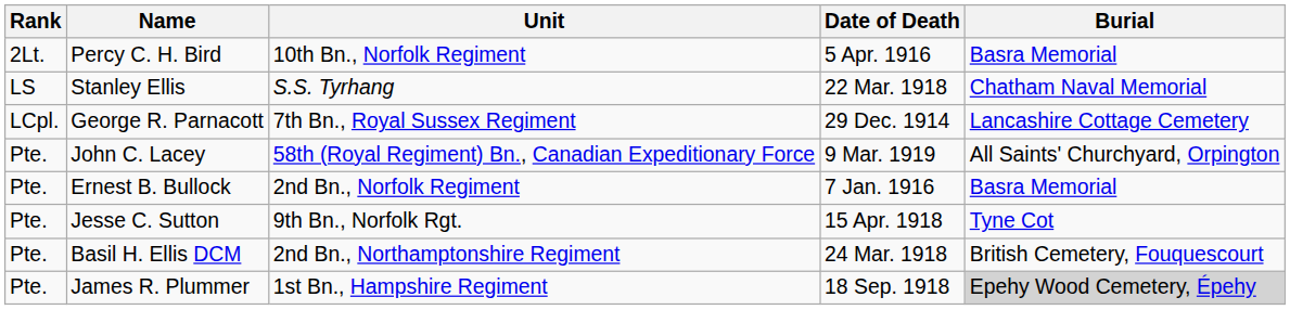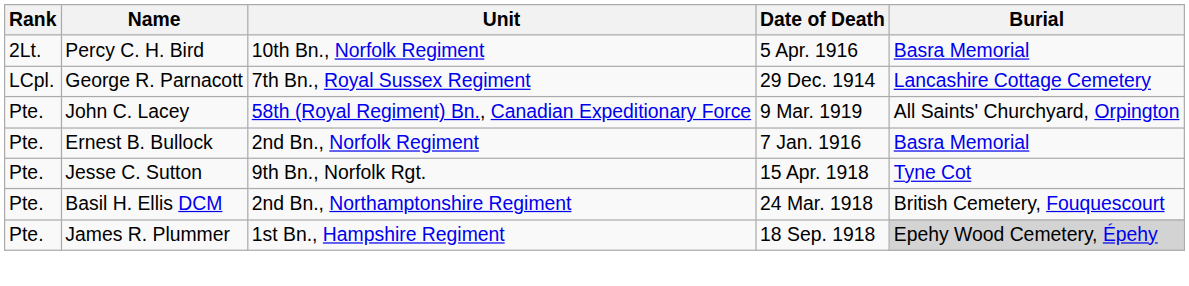- row: LS | Stanley Ellis | S.S. Tyrhang | 22 Mar. 1918 | Chatham Naval Memorial
